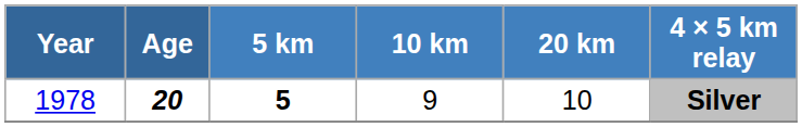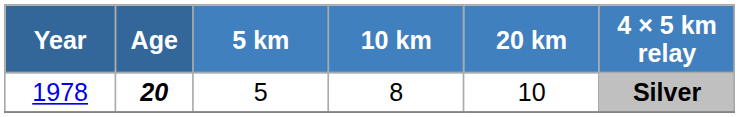1978 | 5 km: bold -> normal
1978 | 10 km: 9 -> 8
